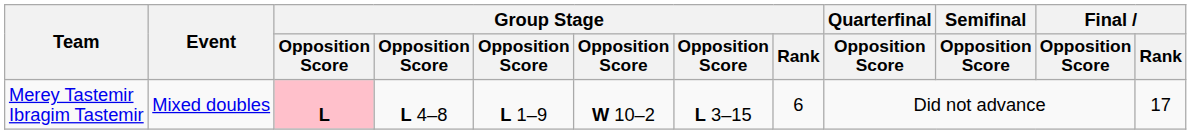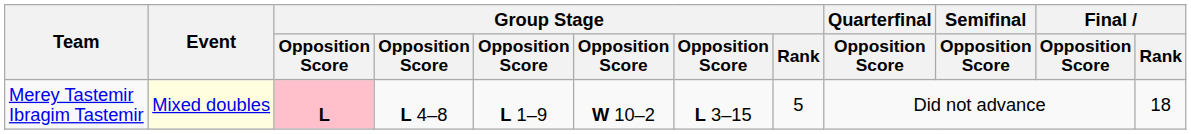Merey Tastemir Ibragim Tastemir | Event: no background -> lightyellow background
Merey Tastemir Ibragim Tastemir | Group Stage / Rank: 6 -> 5
Merey Tastemir Ibragim Tastemir | Final / Rank: 17 -> 18
